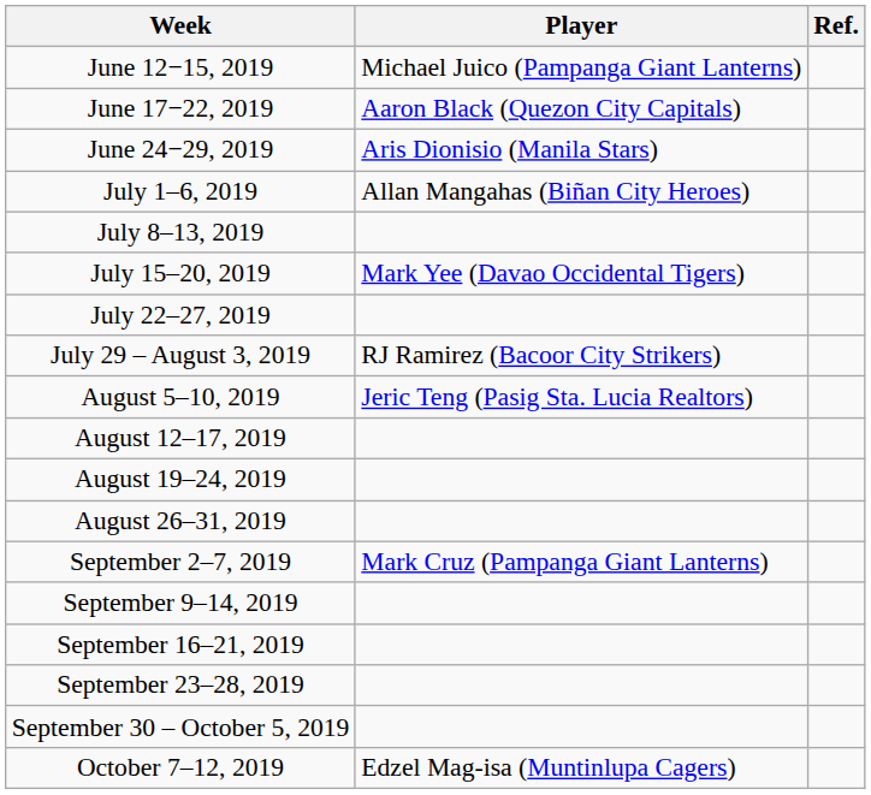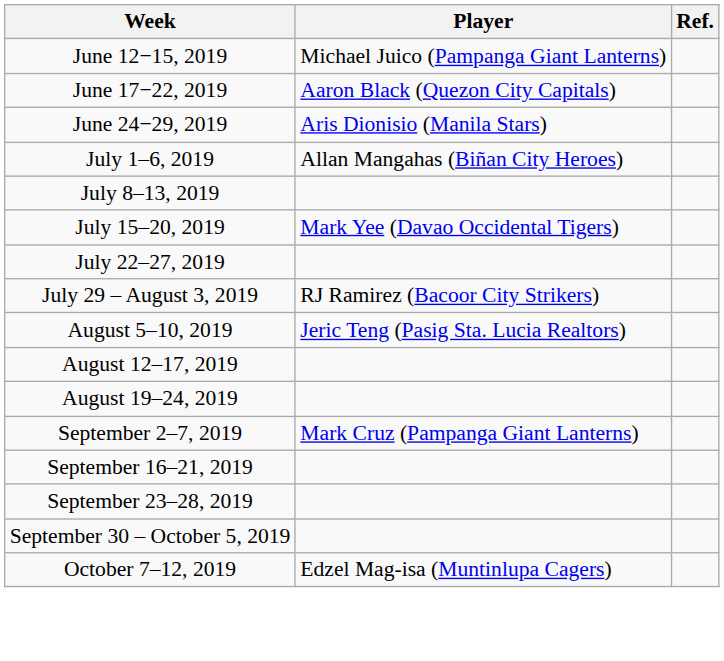- row: August 26–31, 2019
- row: September 9–14, 2019
